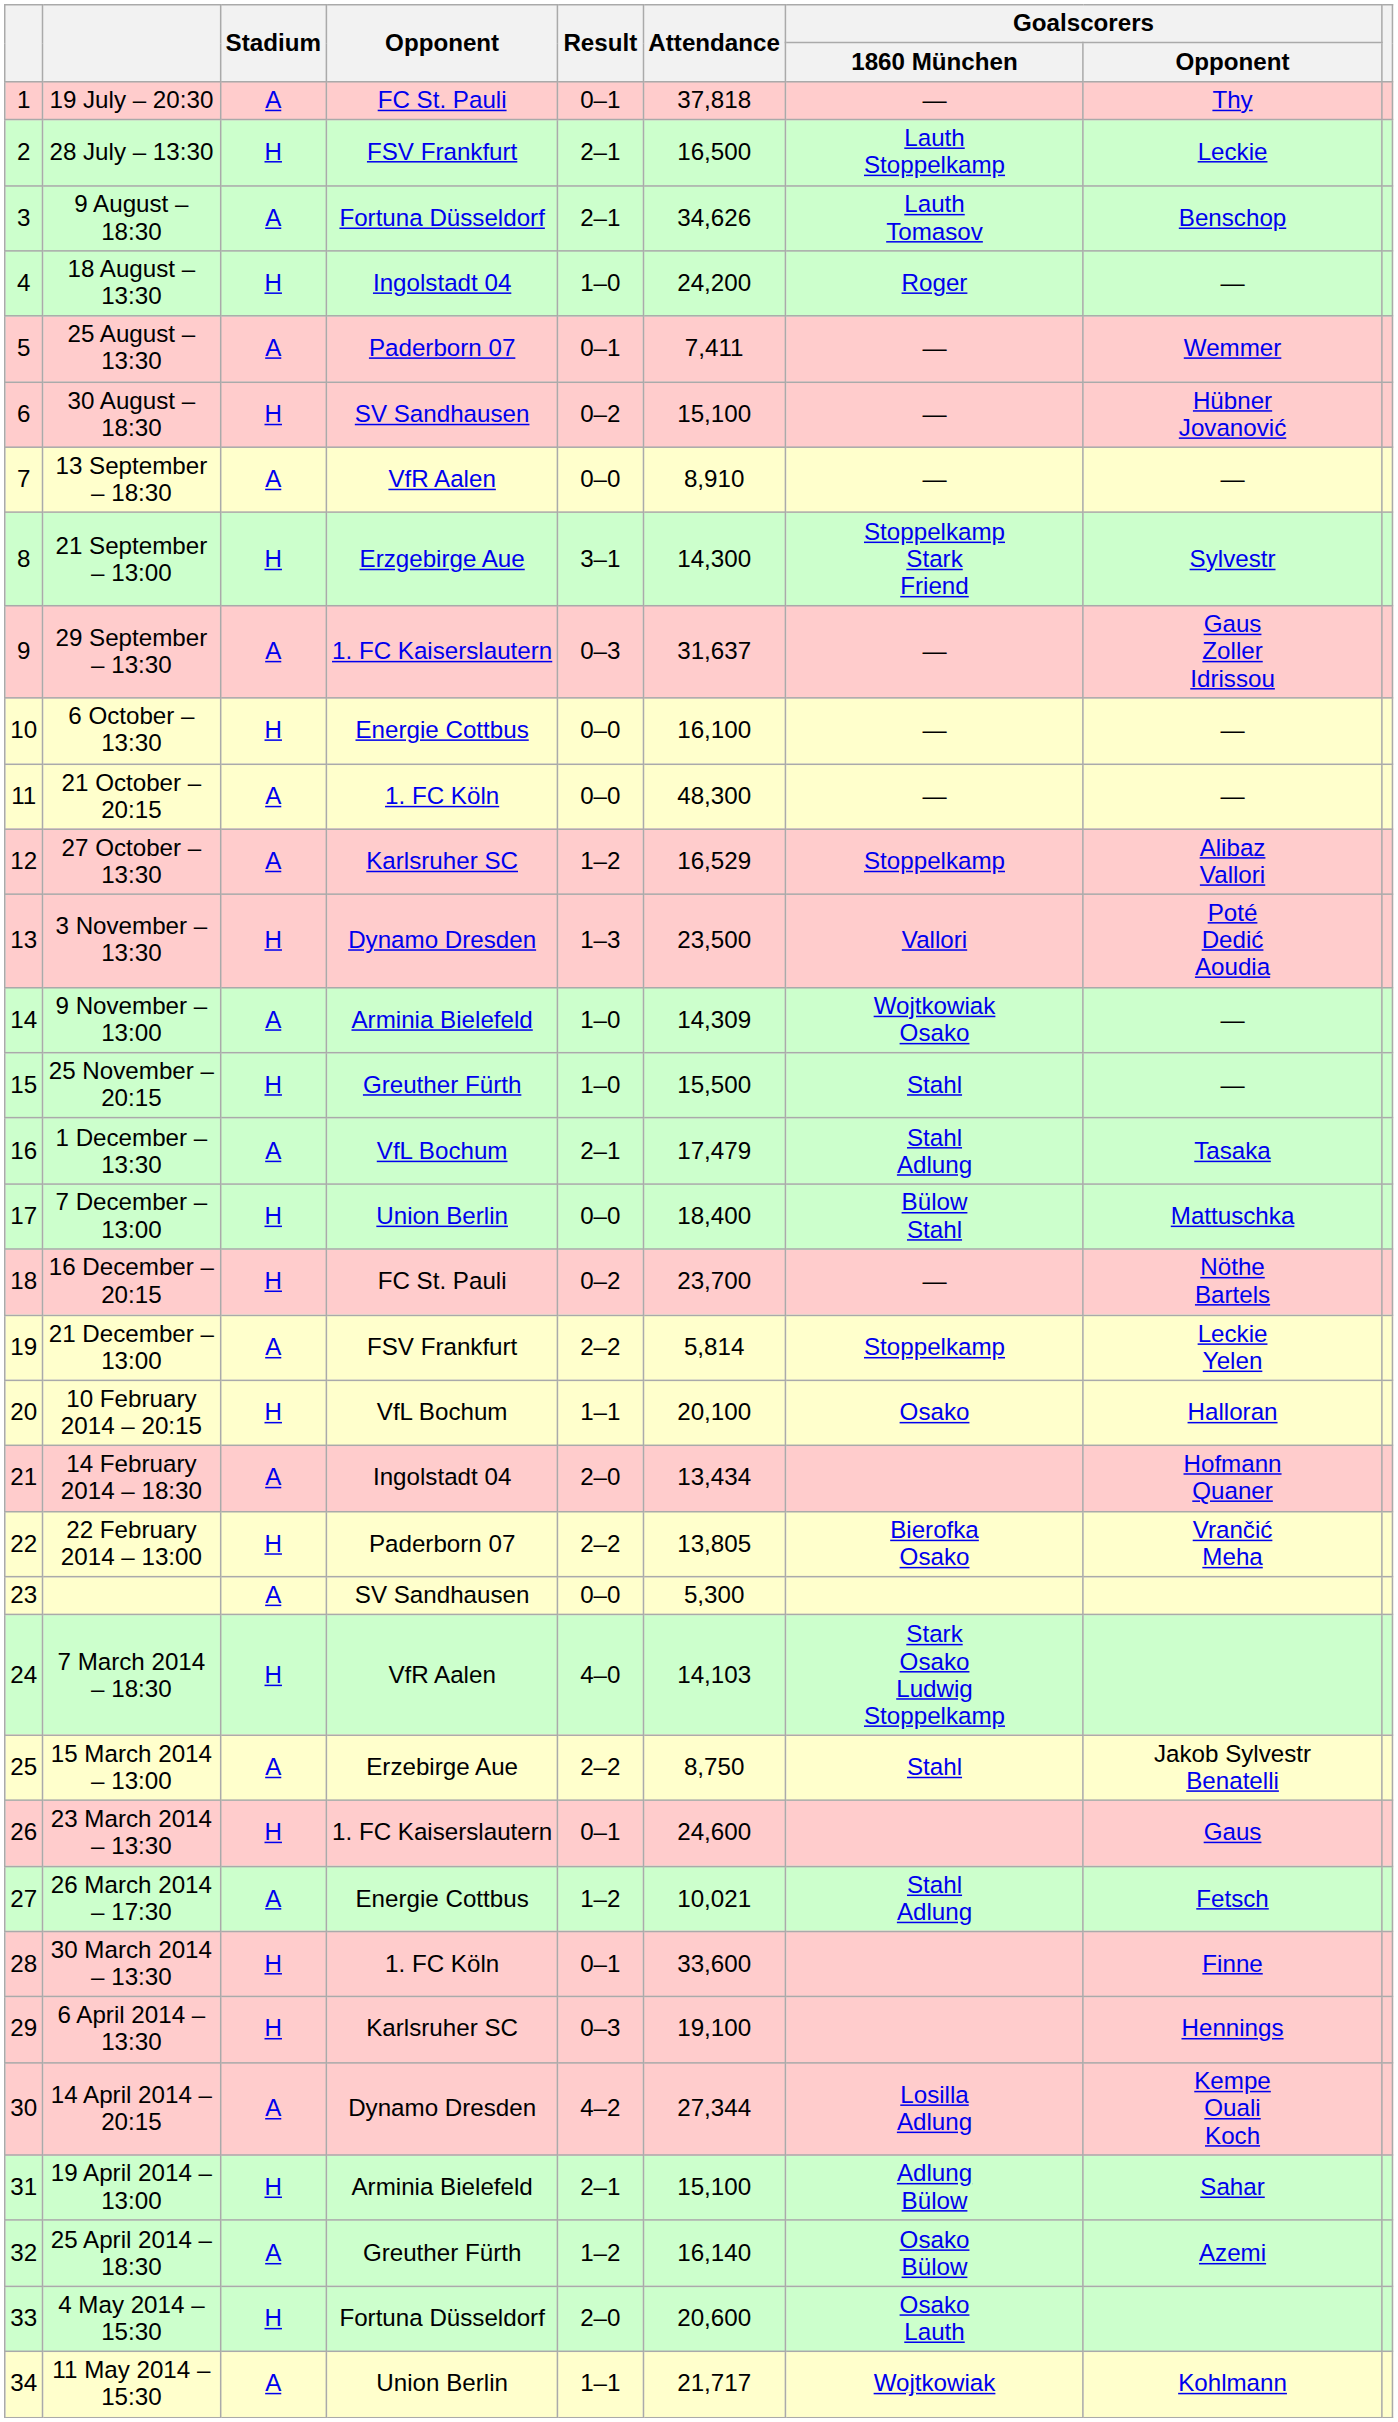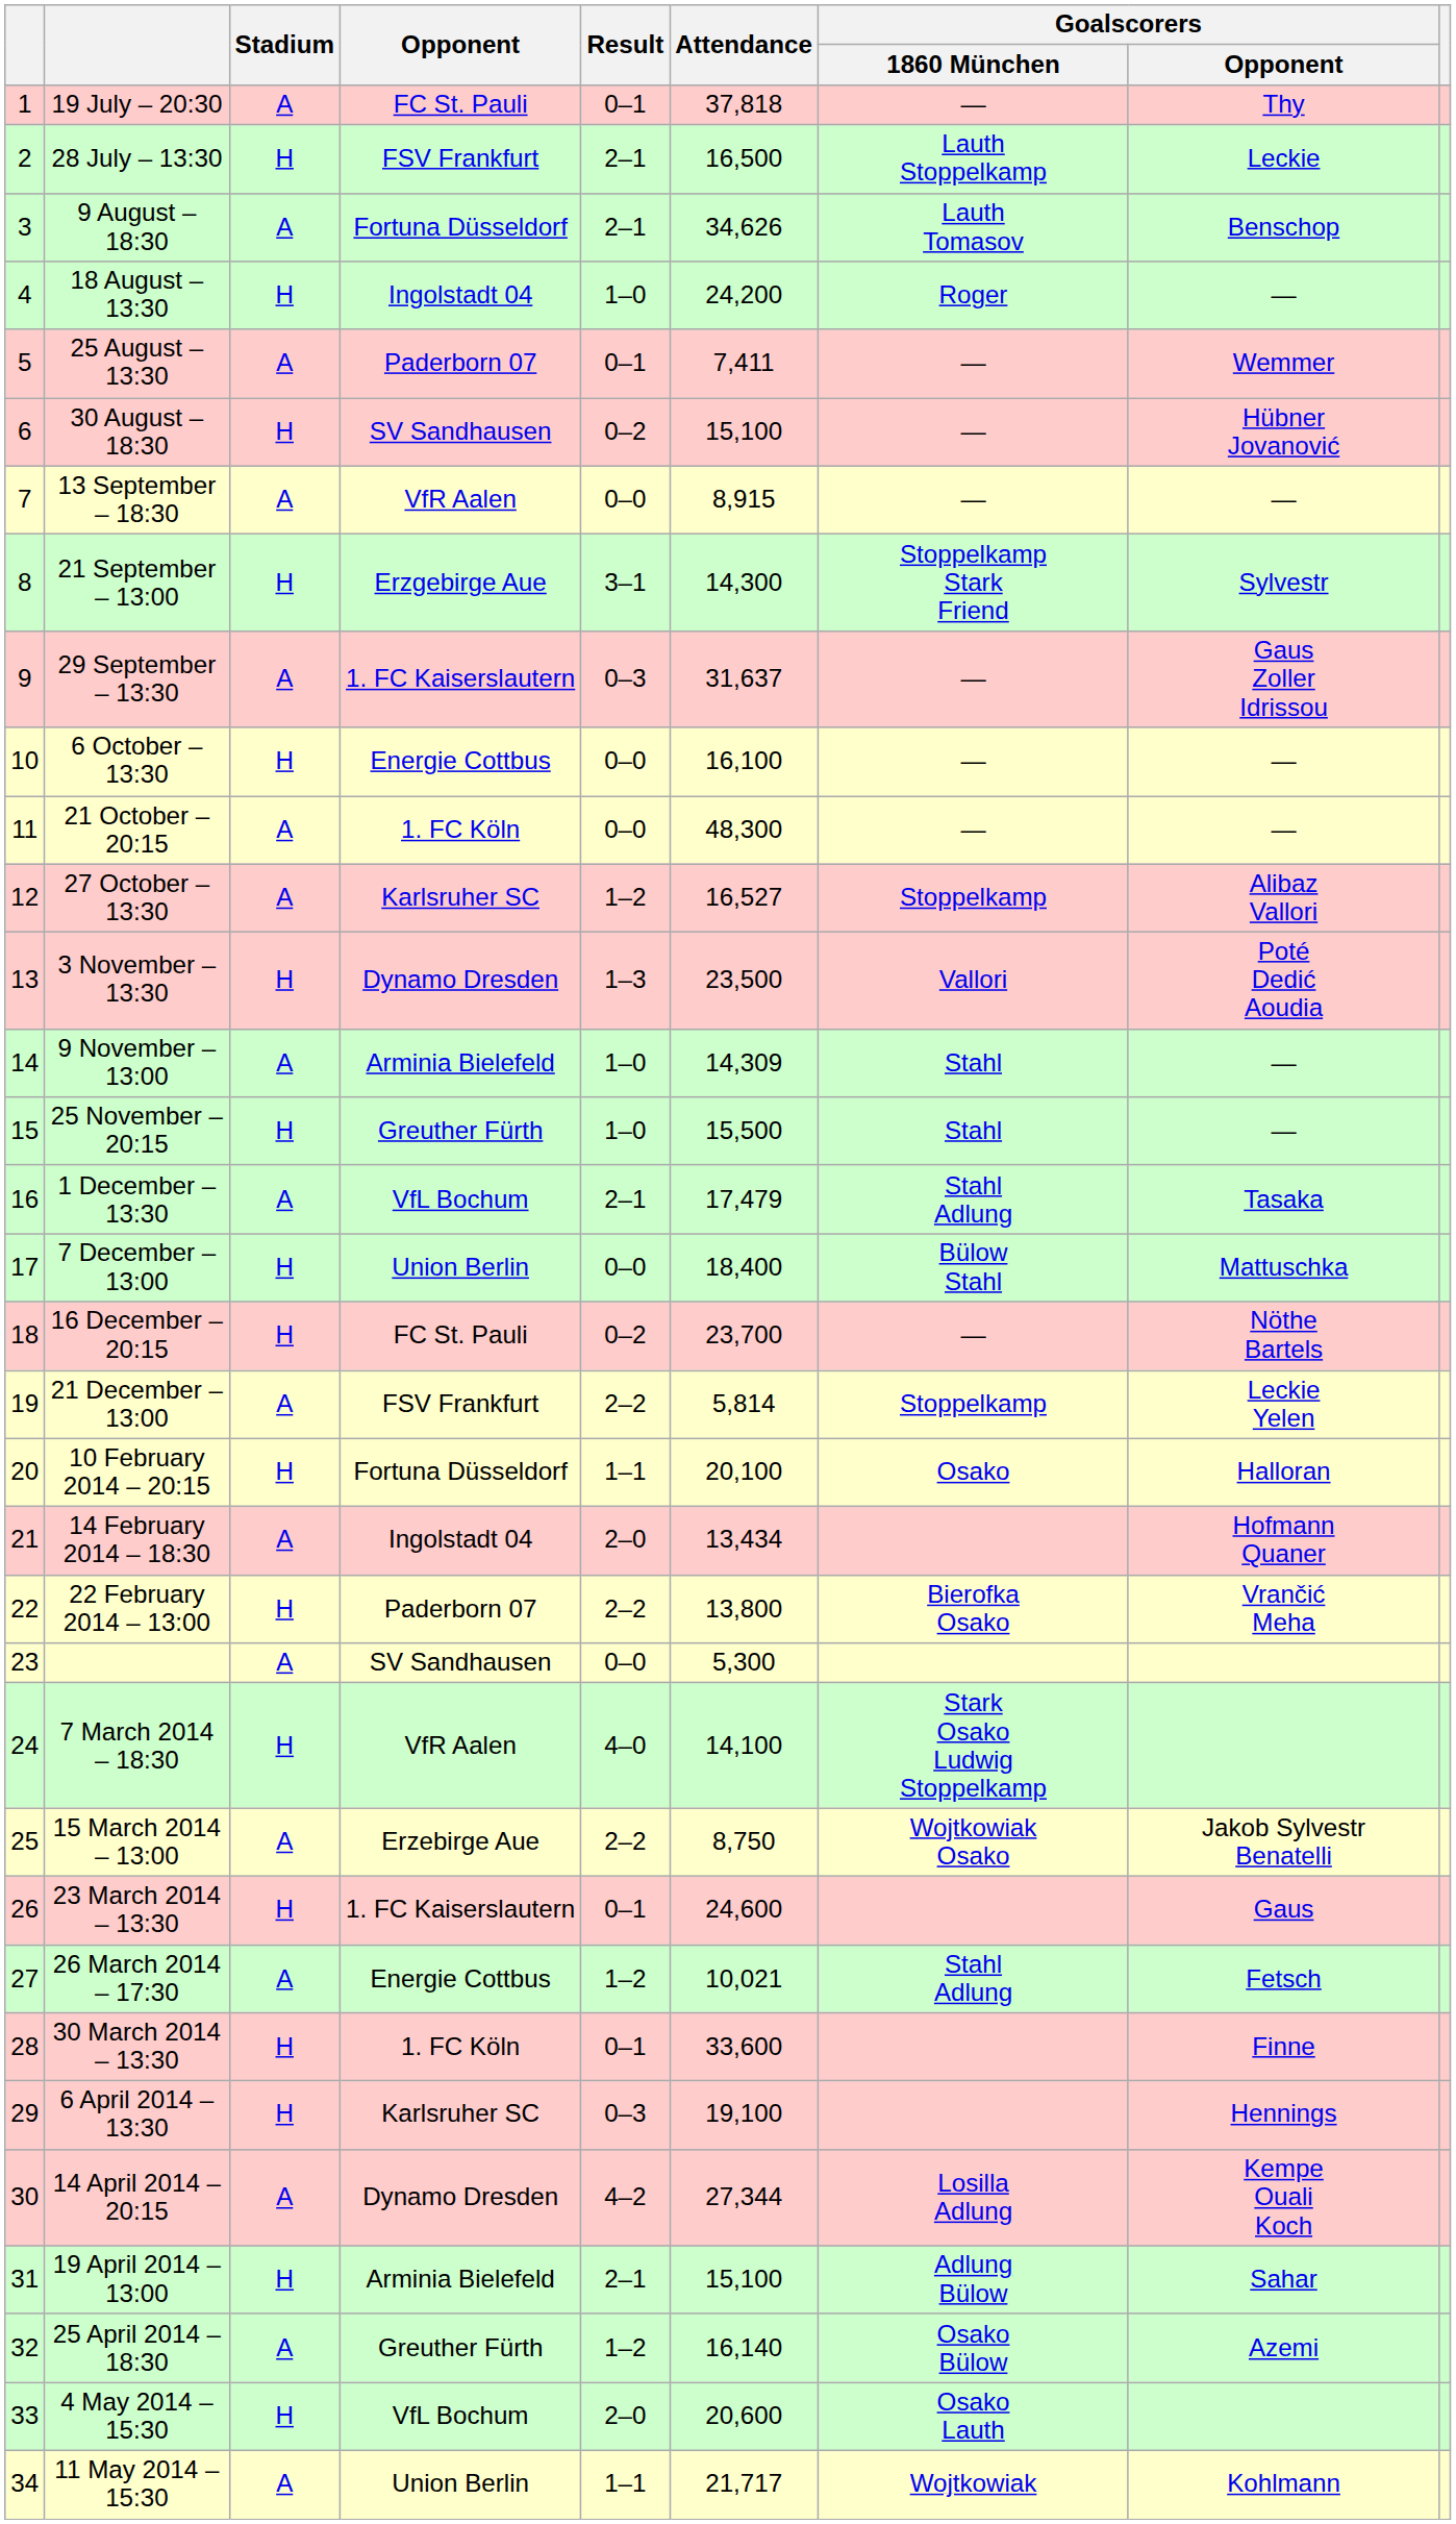13 September – 18:30 | Attendance: 8,910 -> 8,915
27 October – 13:30 | Attendance: 16,529 -> 16,527
9 November – 13:00 | Goalscorers / 1860 München: Wojtkowiak Osako -> Stahl
10 February 2014 – 20:15 | Opponent: VfL Bochum -> Fortuna Düsseldorf
22 February 2014 – 13:00 | Attendance: 13,805 -> 13,800
7 March 2014 – 18:30 | Attendance: 14,103 -> 14,100
15 March 2014 – 13:00 | Goalscorers / 1860 München: Stahl -> Wojtkowiak Osako
4 May 2014 – 15:30 | Opponent: Fortuna Düsseldorf -> VfL Bochum
